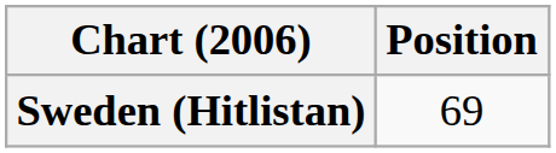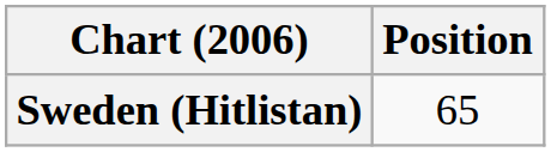Sweden (Hitlistan) | Position: 69 -> 65
